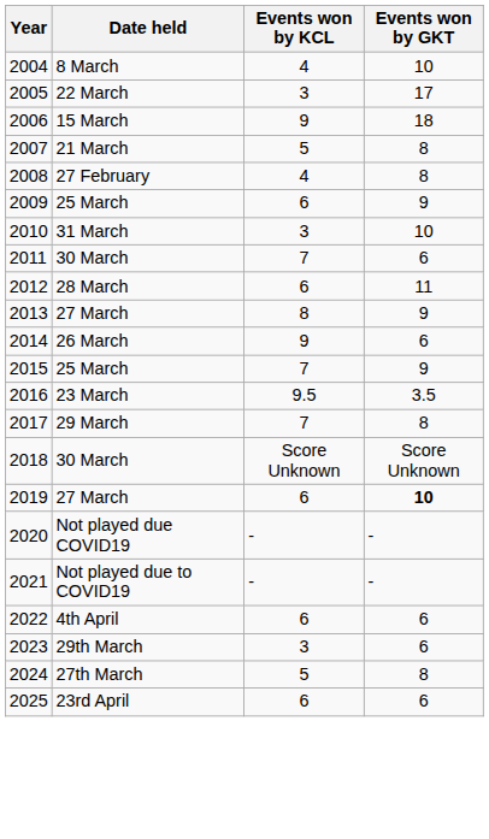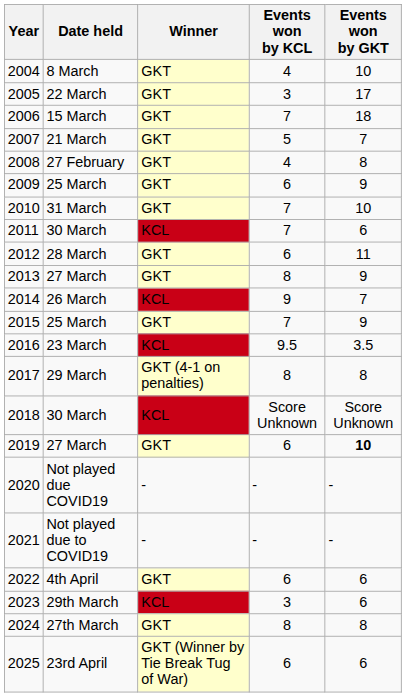+ column: Winner | GKT | GKT | GKT | GKT | GKT | GKT | GKT | KCL | GKT | GKT | KCL | GKT | KCL | GKT (4-1 on penalties) | KCL | GKT | - | - | GKT | KCL | GKT | GKT (Winner by Tie Break Tug of War)
2006 | Events won by KCL: 9 -> 7
2007 | Events won by GKT: 8 -> 7
2010 | Events won by KCL: 3 -> 7
2014 | Events won by GKT: 6 -> 7
2017 | Events won by KCL: 7 -> 8
2024 | Events won by KCL: 5 -> 8
